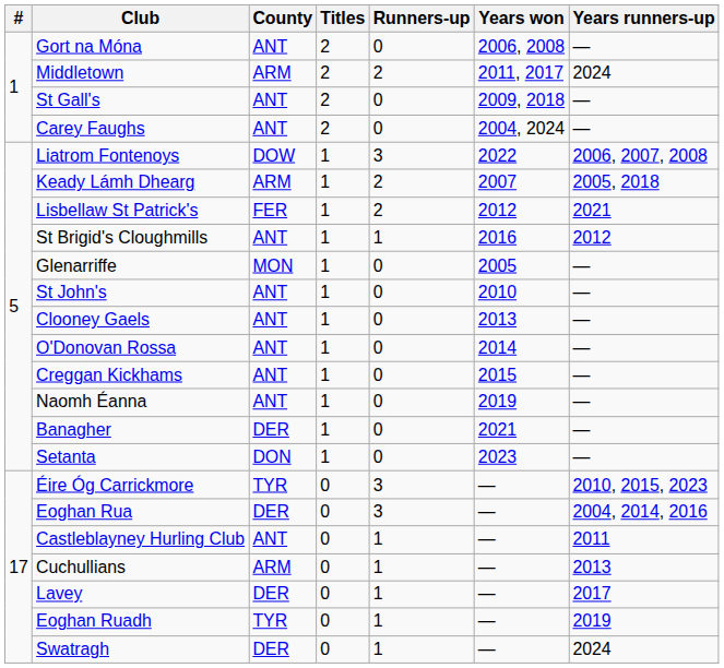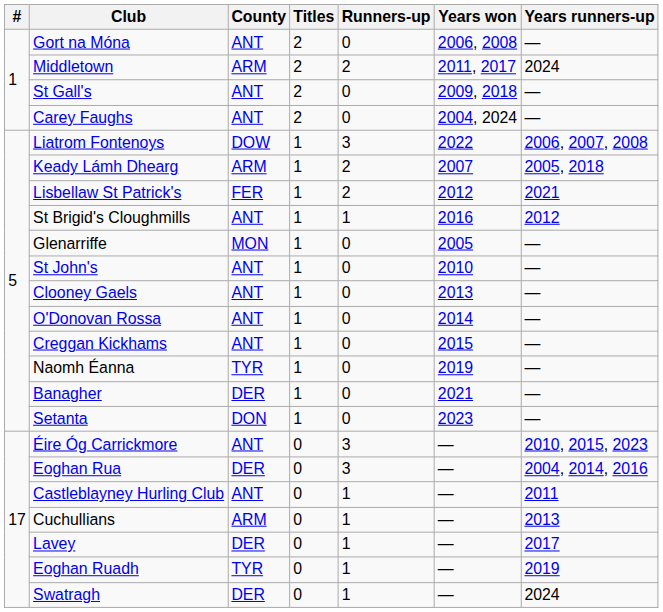Naomh Éanna | County: ANT -> TYR
Éire Óg Carrickmore | County: TYR -> ANT
